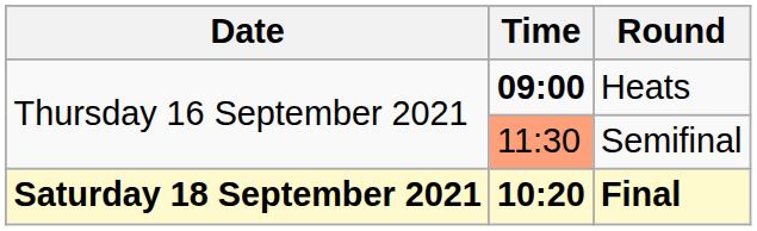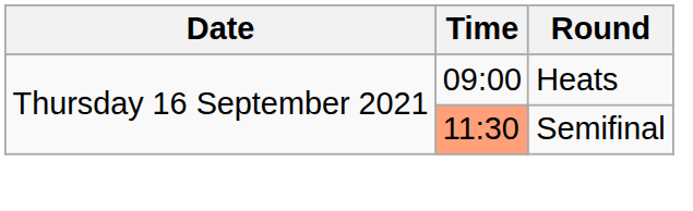Heats | Time: bold -> normal
- row: Saturday 18 September 2021 | 10:20 | Final
